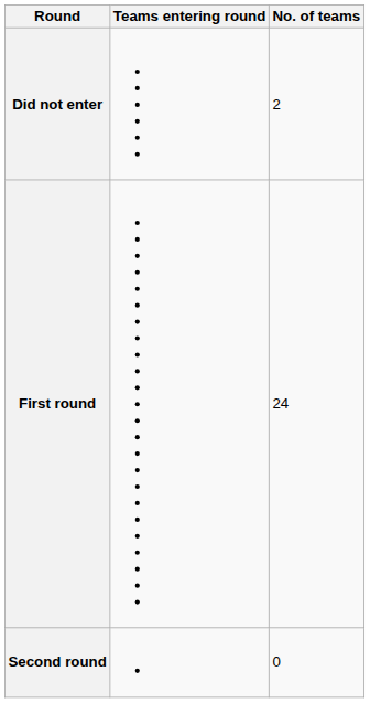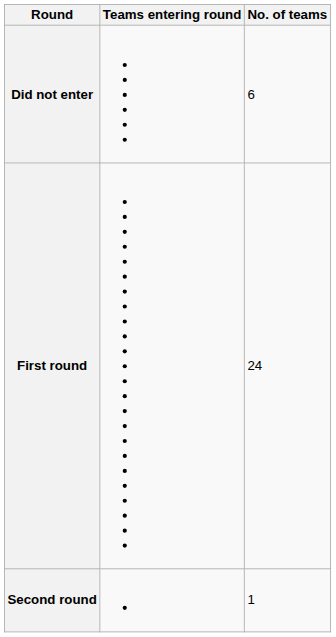Did not enter | No. of teams: 2 -> 6
Second round | No. of teams: 0 -> 1
